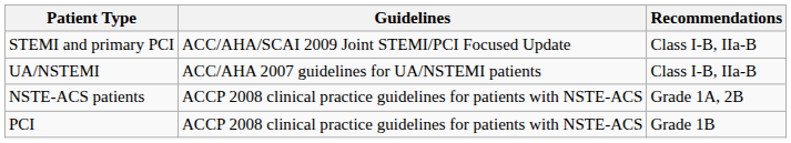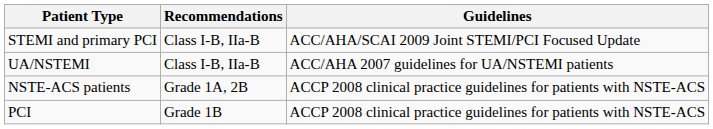columns swapped: Guidelines <-> Recommendations
